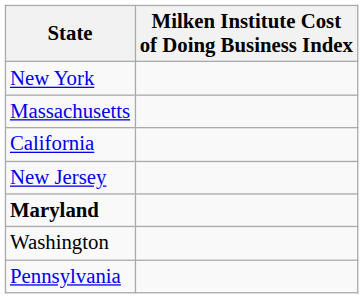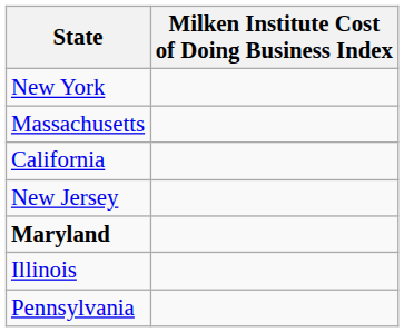- row: Washington
+ row: Illinois
